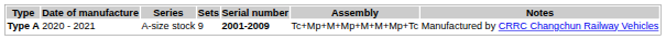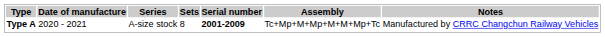Type A | Sets: 9 -> 8
